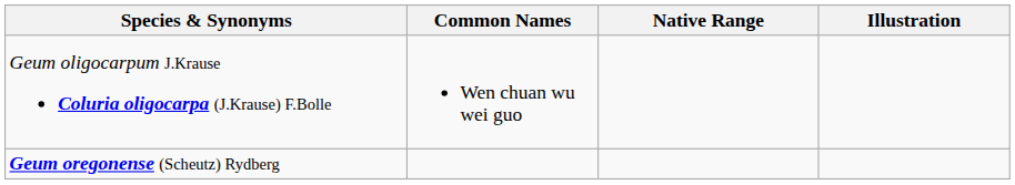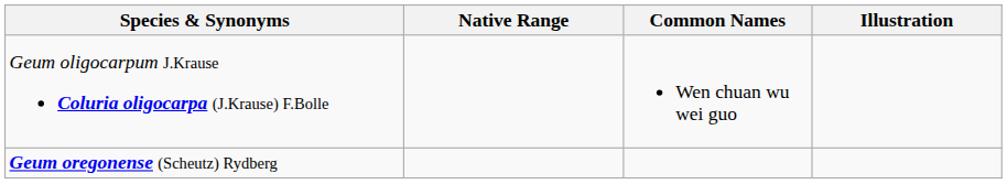columns swapped: Common Names <-> Native Range
